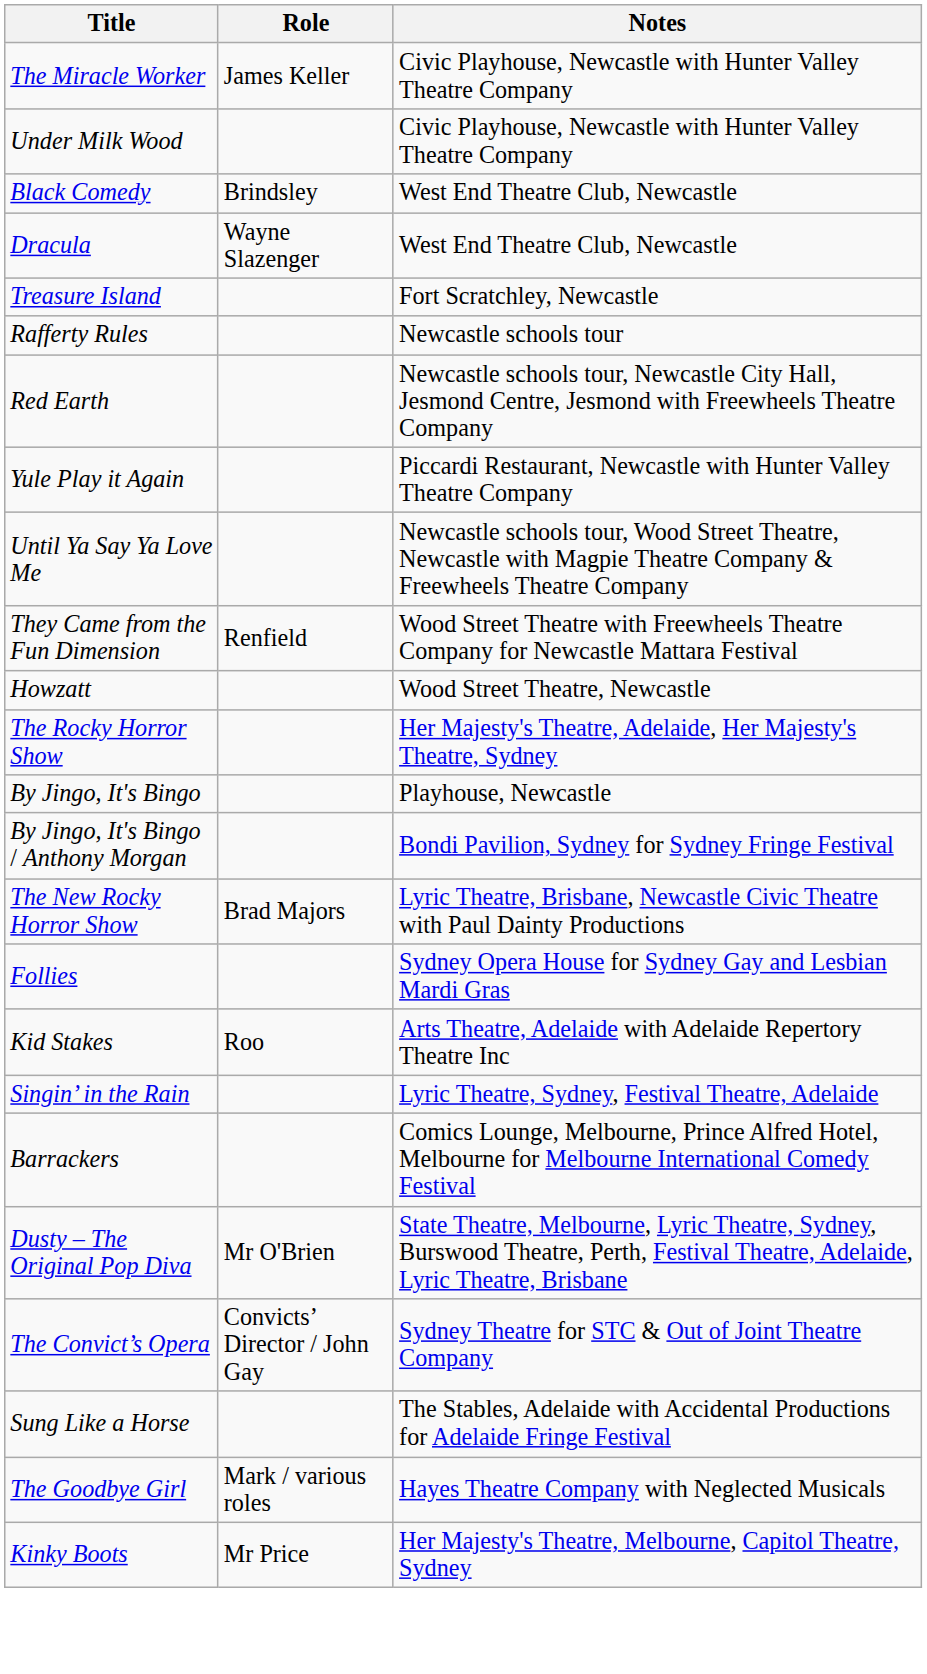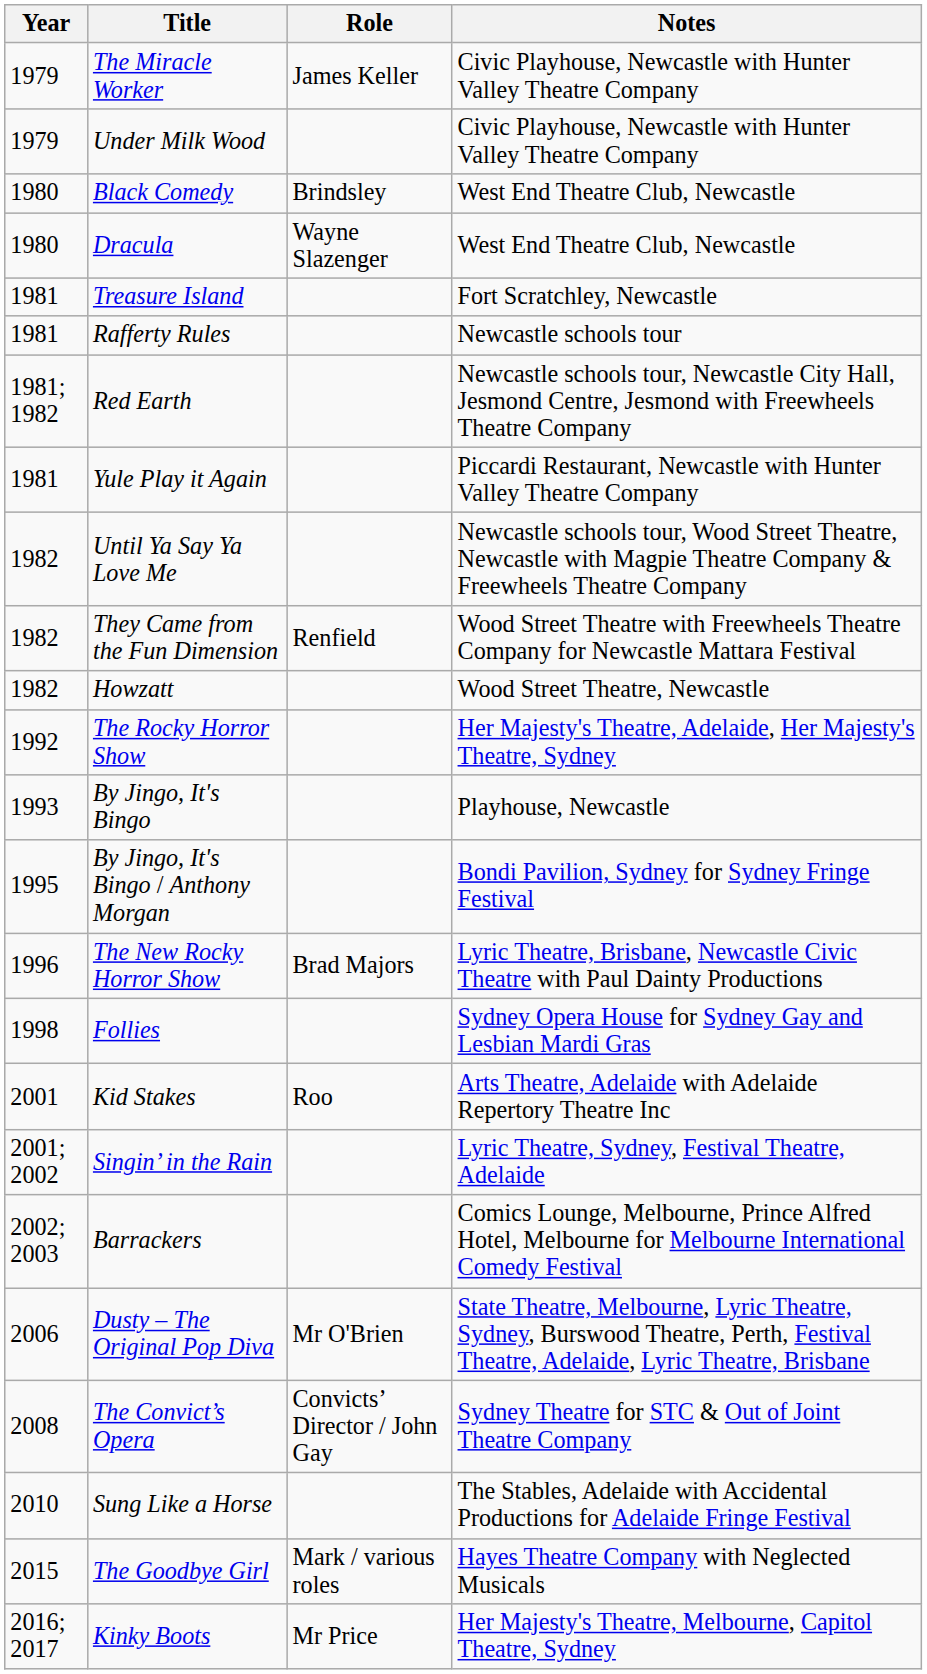+ column: Year | 1979 | 1979 | 1980 | 1980 | 1981 | 1981 | 1981; 1982 | 1981 | 1982 | 1982 | 1982 | 1992 | 1993 | 1995 | 1996 | 1998 | 2001 | 2001; 2002 | 2002; 2003 | 2006 | 2008 | 2010 | 2015 | 2016; 2017
